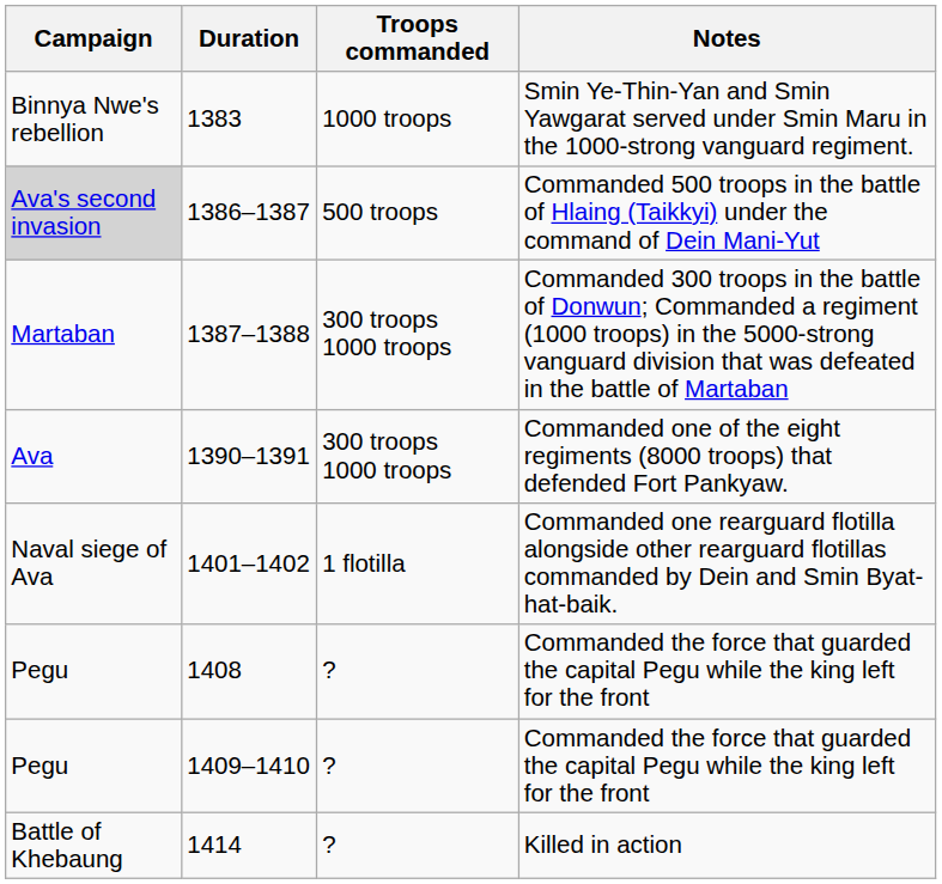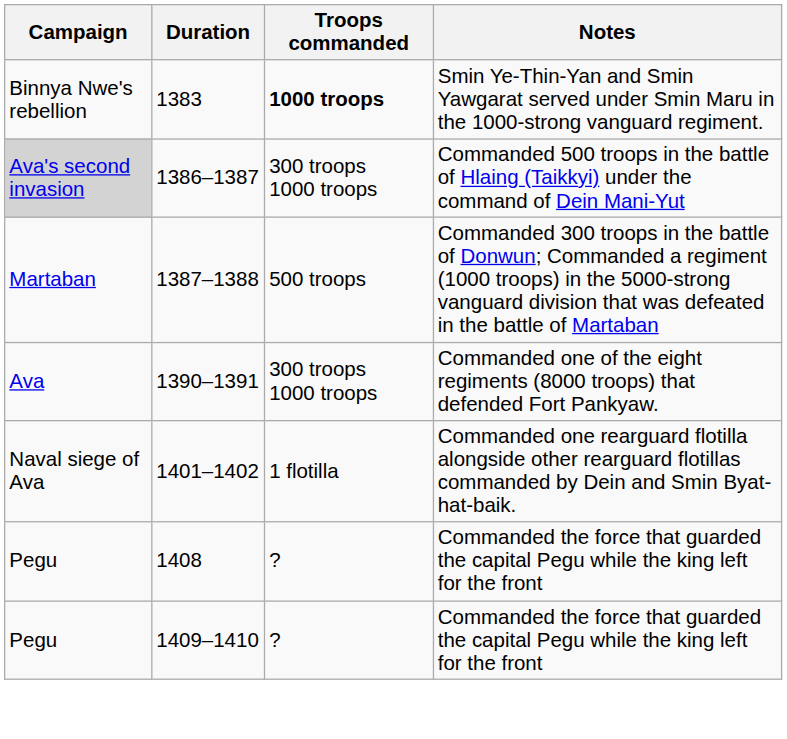1383 | Troops commanded: normal -> bold
1386–1387 | Troops commanded: 500 troops -> 300 troops 1000 troops
1387–1388 | Troops commanded: 300 troops 1000 troops -> 500 troops
- row: Battle of Khebaung | 1414 | ? | Killed in action
